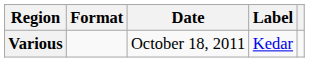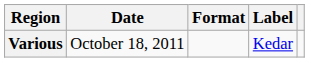columns swapped: Date <-> Format
